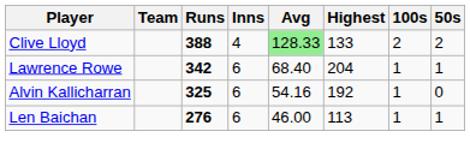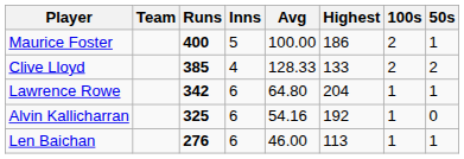+ row: Maurice Foster | 400 | 5 | 100.00 | 186 | 2 | 1
Clive Lloyd | Runs: 388 -> 385
Clive Lloyd | Avg: lightgreen background -> no background
Lawrence Rowe | Avg: 68.40 -> 64.80
